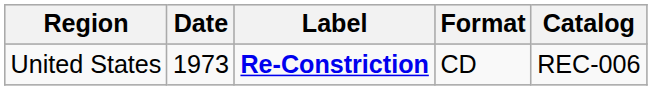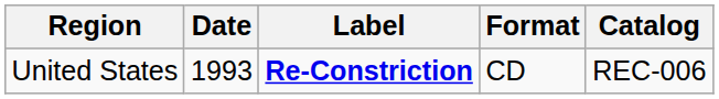United States | Date: 1973 -> 1993
